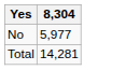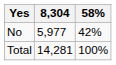+ column: 58% | 42% | 100%
